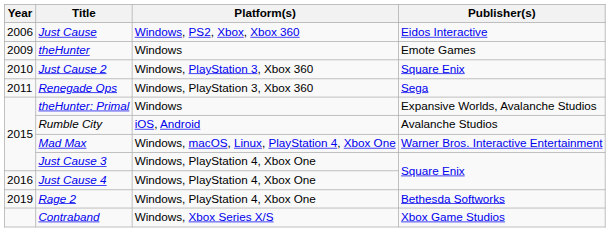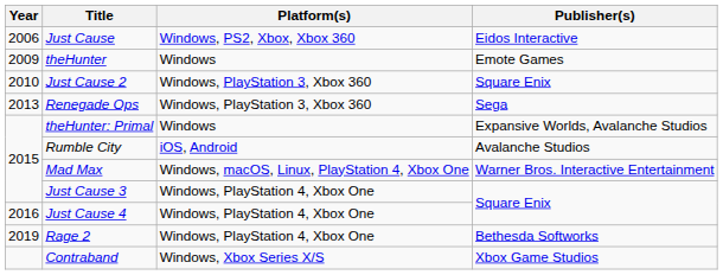Renegade Ops | Year: 2011 -> 2013
